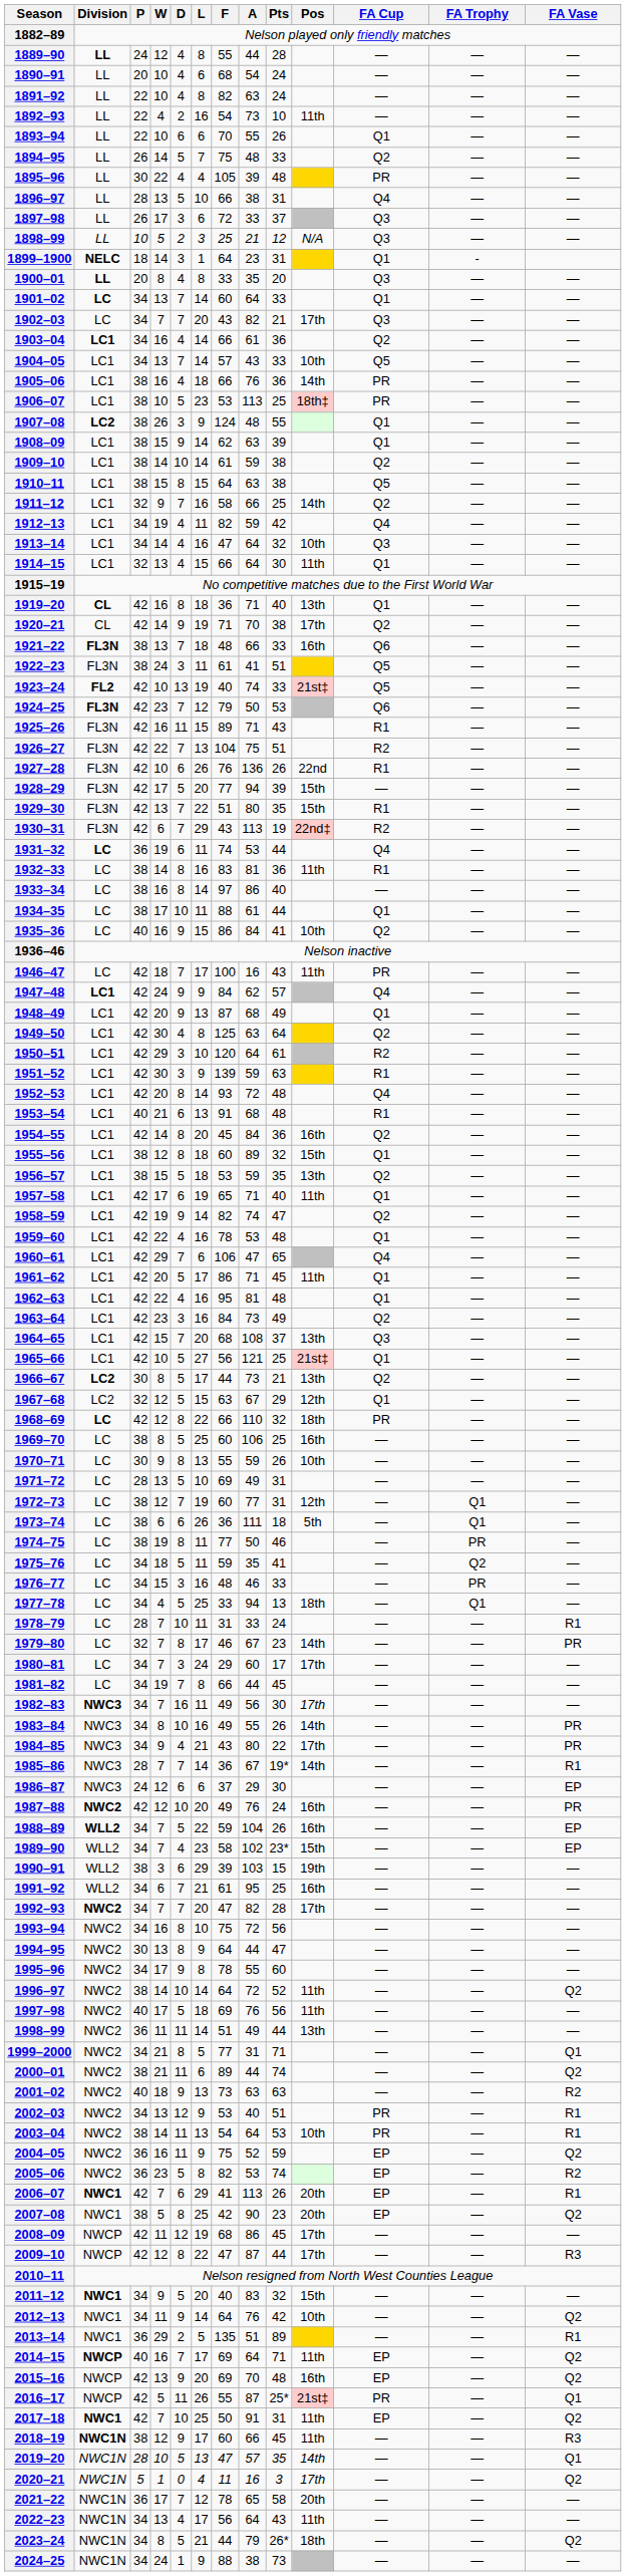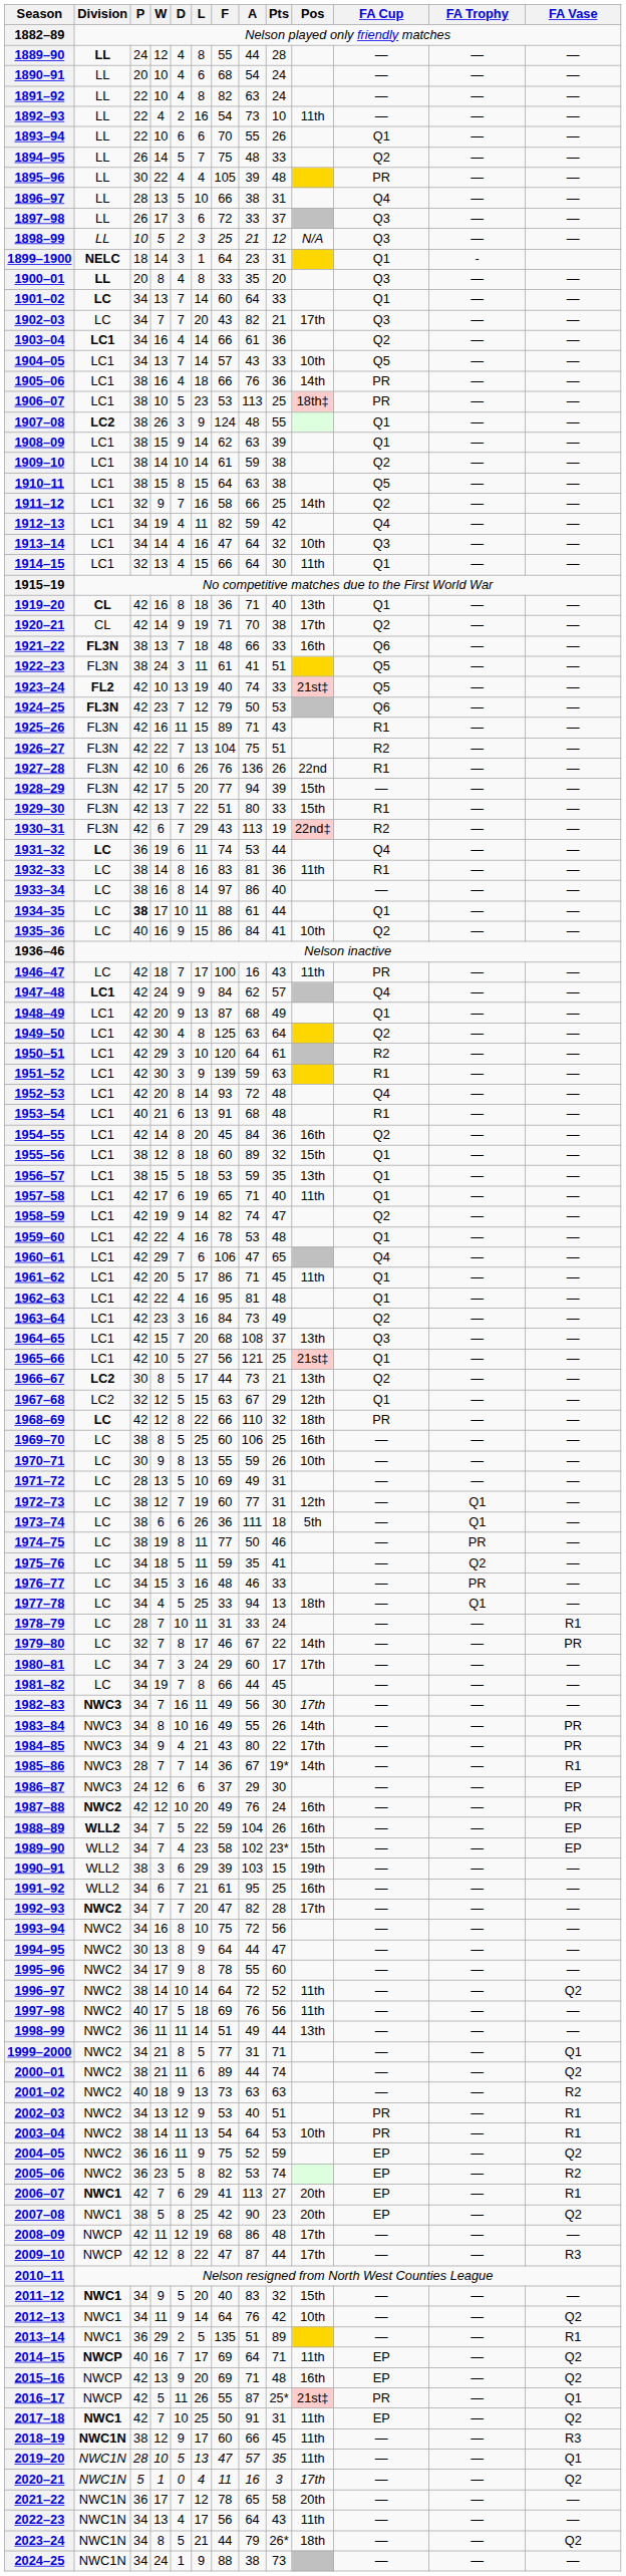1929–30 | Pts: 35 -> 33
1934–35 | P: normal -> bold
1956–57 | FA Cup: Q2 -> Q1
1979–80 | Pts: 23 -> 22
2006–07 | Pts: 26 -> 27
2008–09 | Pts: 45 -> 48
2015–16 | A: 70 -> 71
2019–20 | Pos: 14th -> 11th
